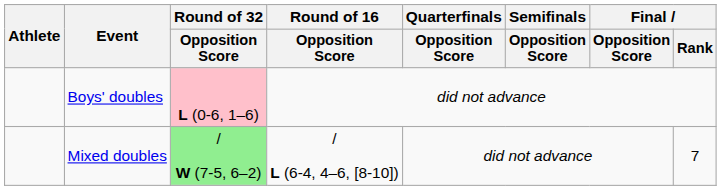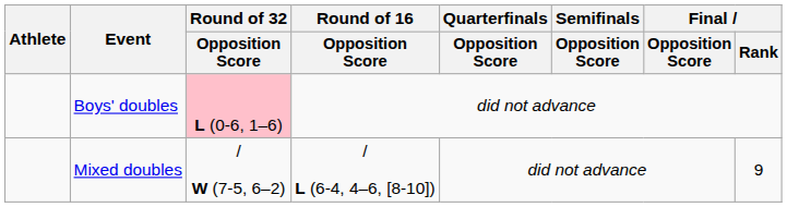Mixed doubles | Round of 32 / Opposition Score: lightgreen background -> no background
Mixed doubles | Final / Rank: 7 -> 9
